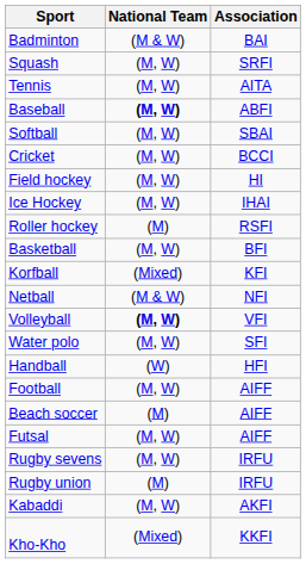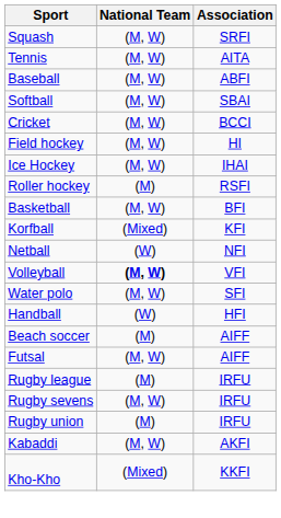- row: Badminton | (M & W) | BAI
Baseball | National Team: bold -> normal
Netball | National Team: (M & W) -> (W)
- row: Football | (M, W) | AIFF
+ row: Rugby league | (M) | IRFU
